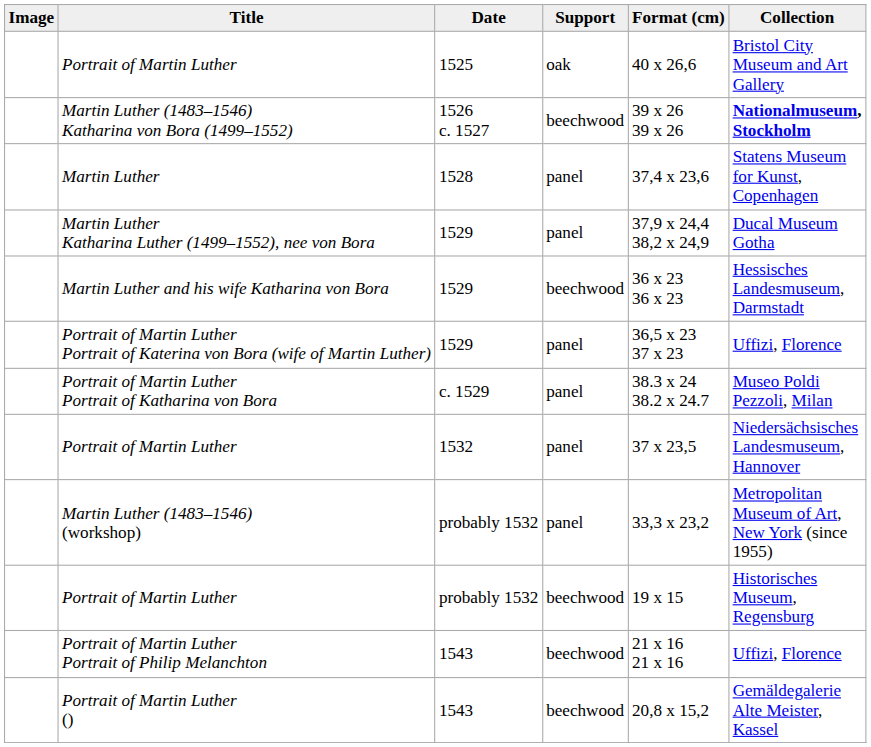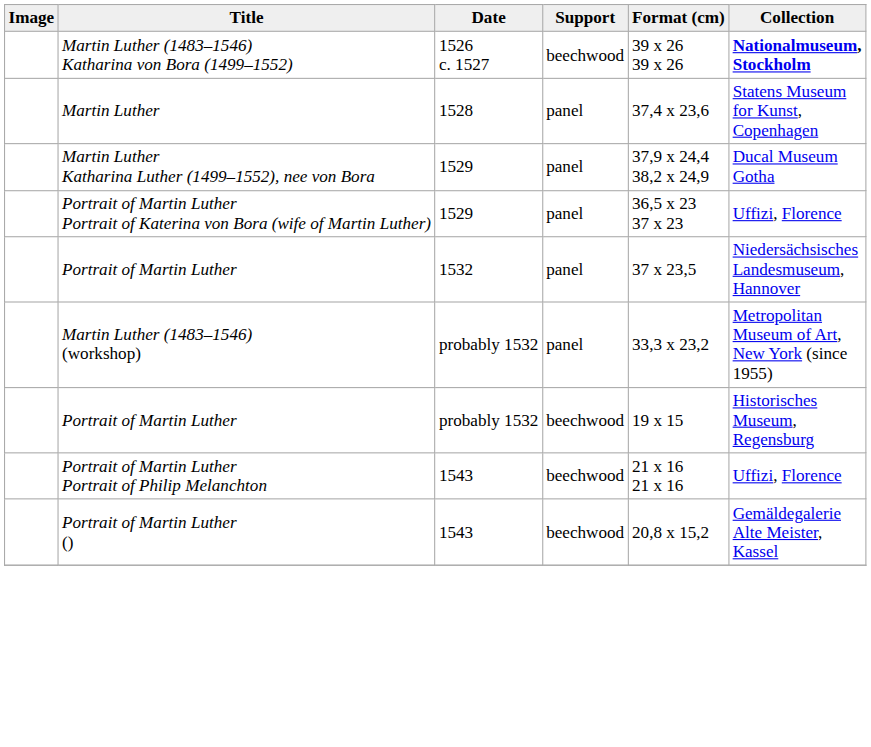- row: Portrait of Martin Luther | 1525 | oak | 40 x 26,6 | Bristol City Museum and Art Gallery
- row: Martin Luther and his wife Katharina von Bora | 1529 | beechwood | 36 x 23 36 x 23 | Hessisches Landesmuseum, Darmstadt
- row: Portrait of Martin Luther Portrait of Katharina von Bora | c. 1529 | panel | 38.3 x 24 38.2 x 24.7 | Museo Poldi Pezzoli, Milan
